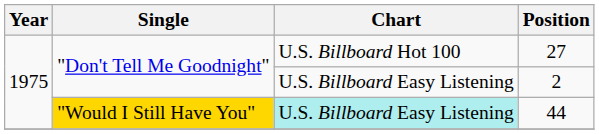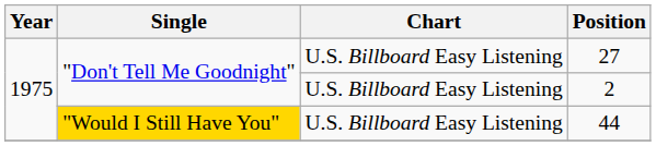27 | Chart: U.S. Billboard Hot 100 -> U.S. Billboard Easy Listening
44 | Chart: paleturquoise background -> no background
